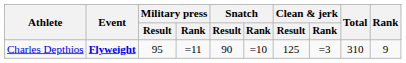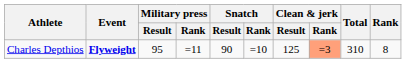Charles Depthios | Clean & jerk / Rank: no background -> lightsalmon background
Charles Depthios | Rank: 9 -> 8
